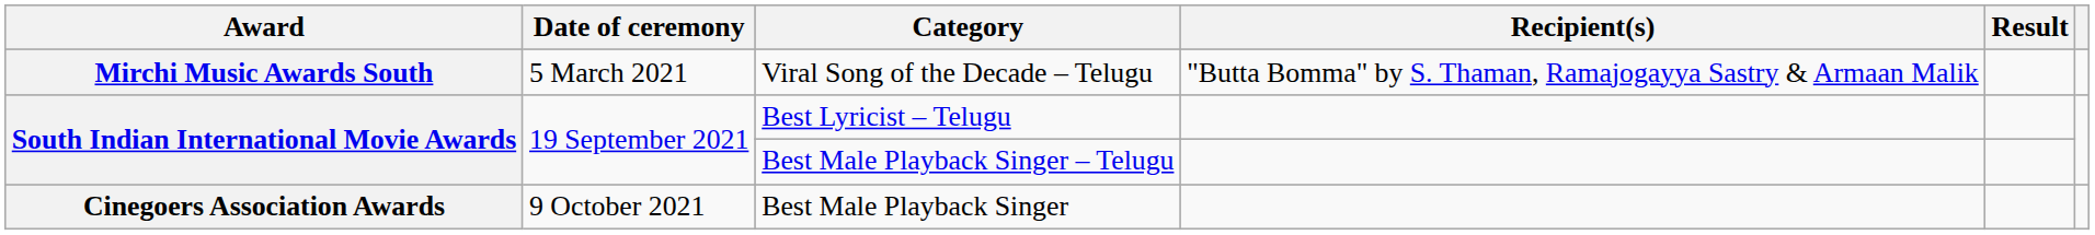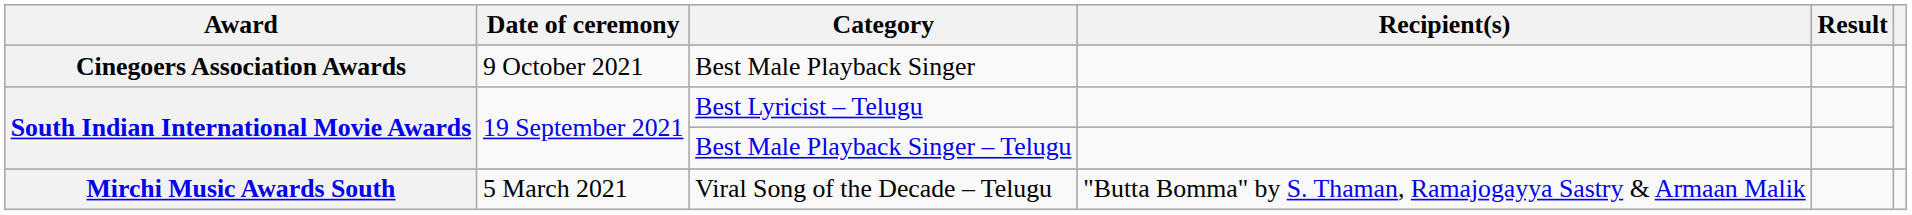rows swapped: Viral Song of the Decade – Telugu <-> Best Male Playback Singer
